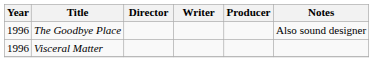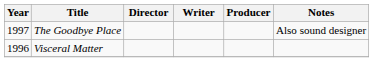The Goodbye Place | Year: 1996 -> 1997
